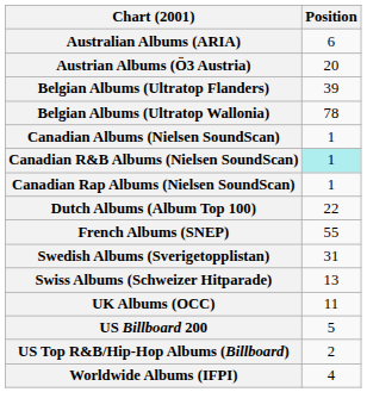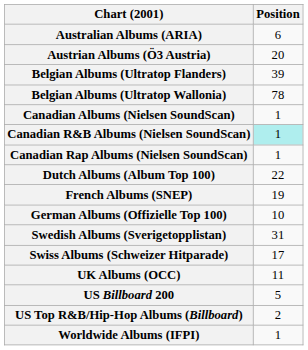French Albums (SNEP) | Position: 55 -> 19
+ row: German Albums (Offizielle Top 100) | 10
Swiss Albums (Schweizer Hitparade) | Position: 13 -> 17
Worldwide Albums (IFPI) | Position: 4 -> 1
